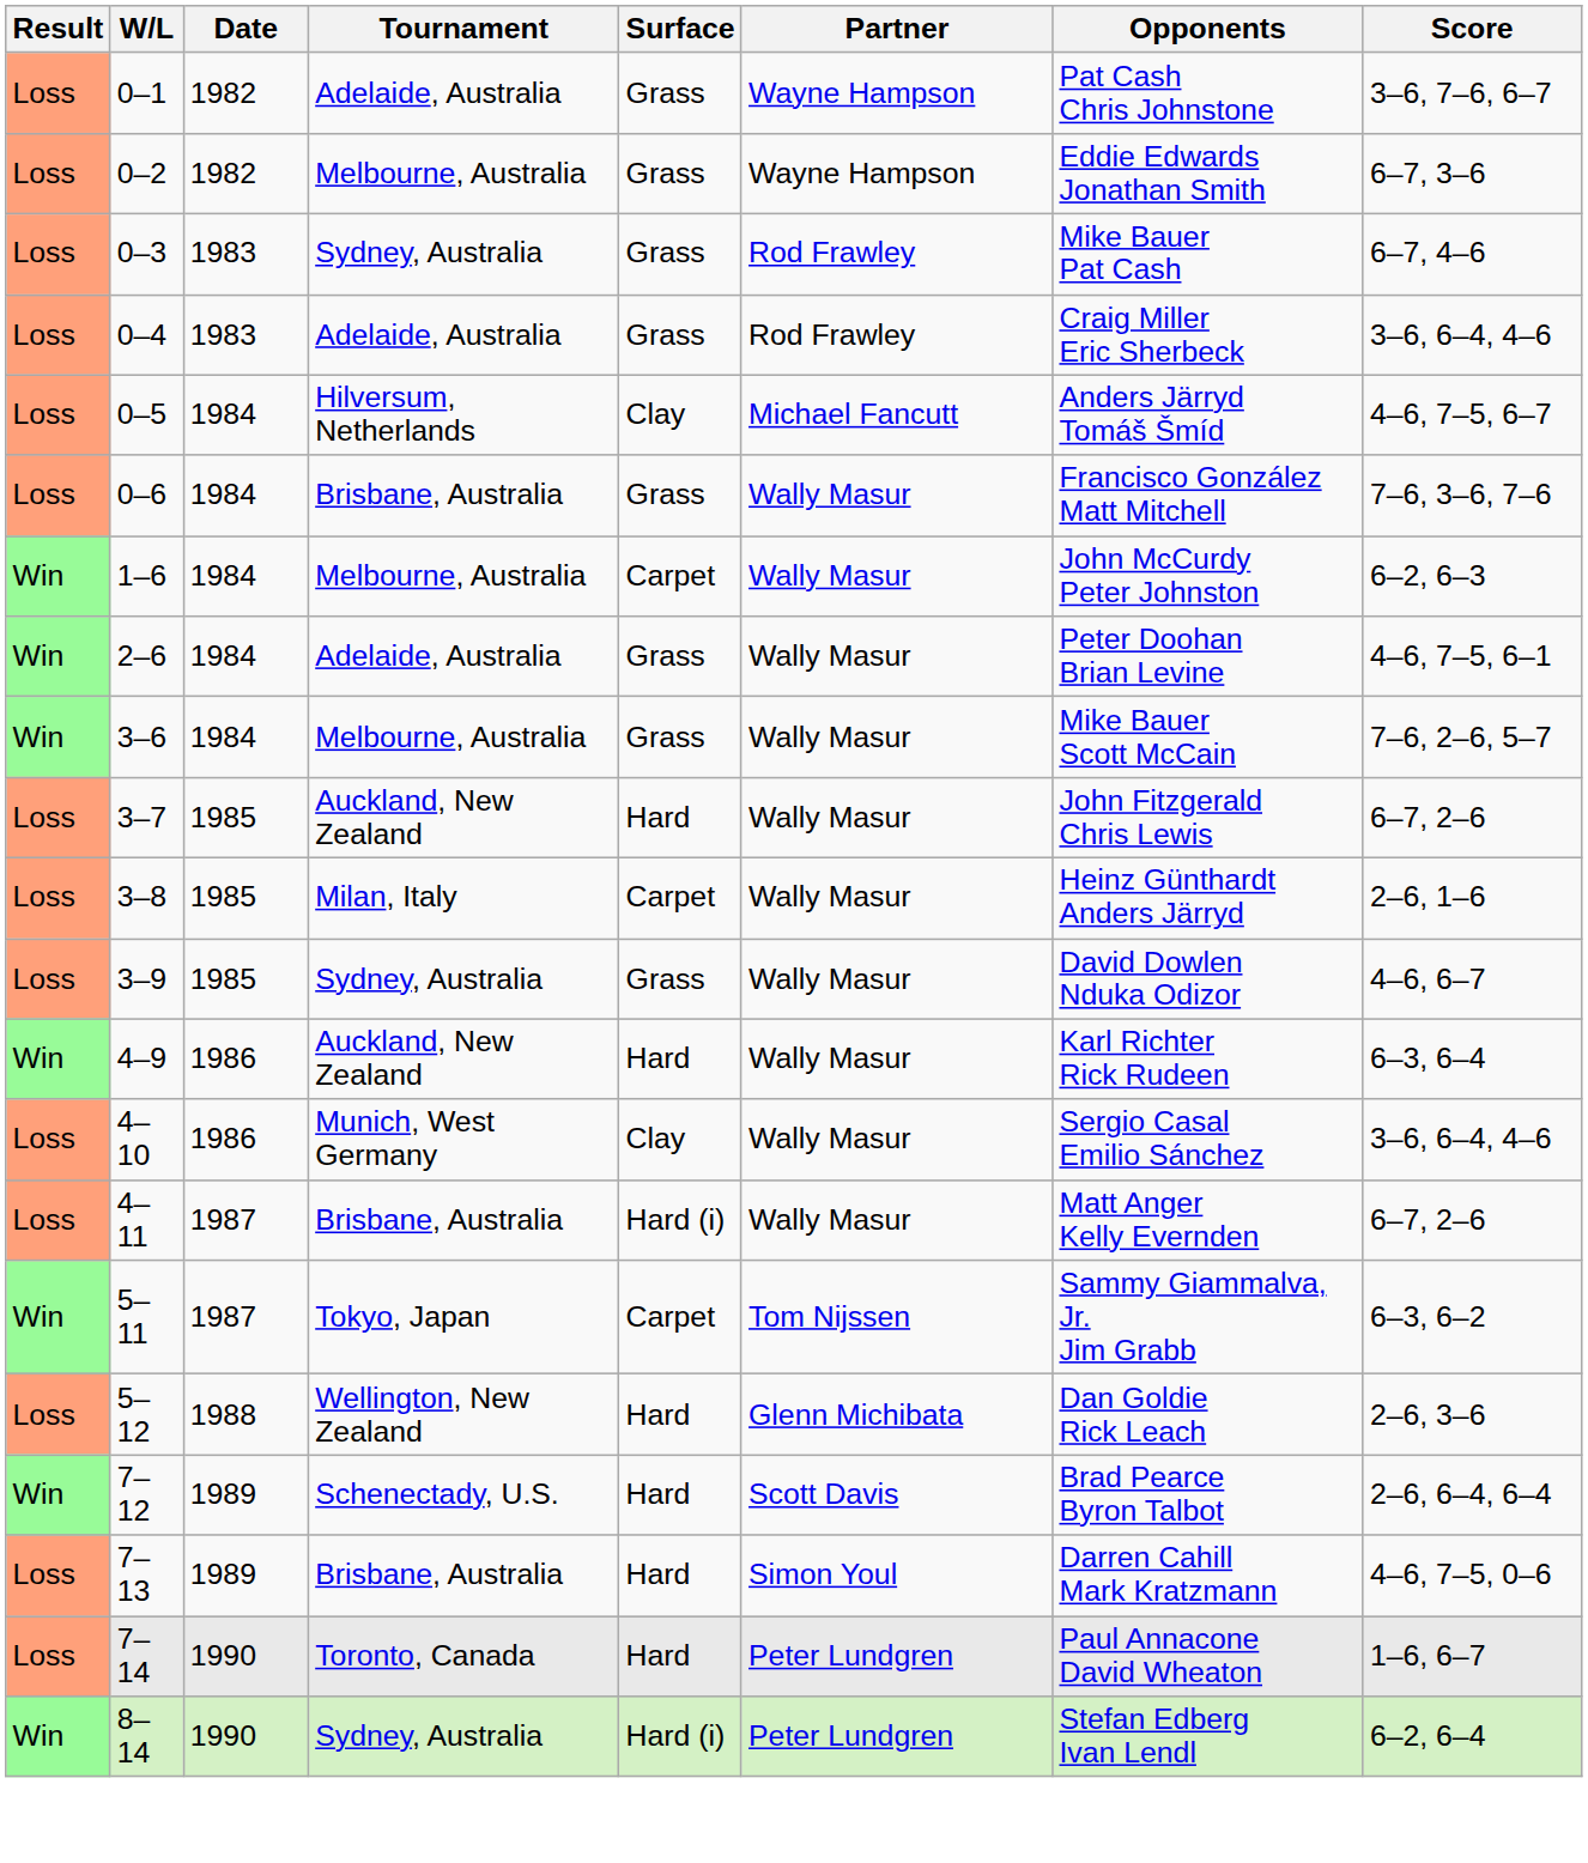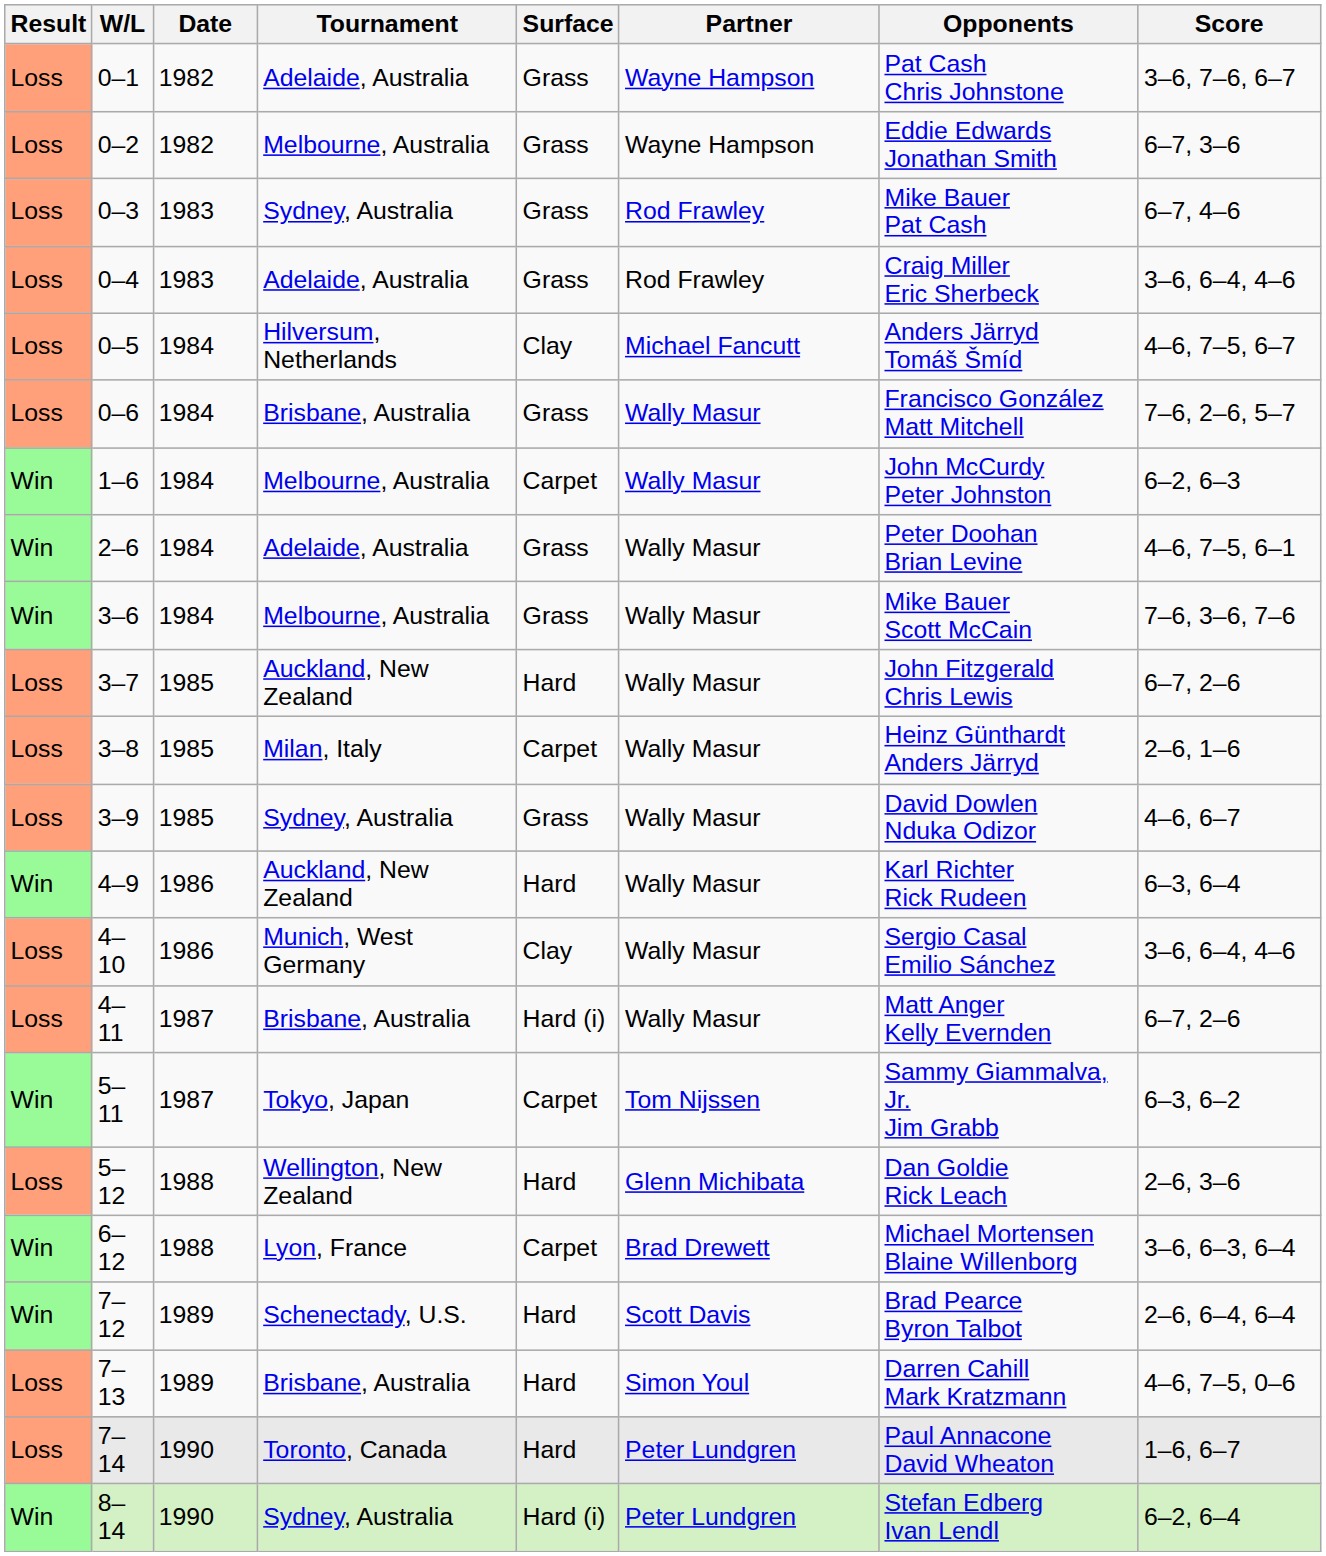0–6 | Score: 7–6, 3–6, 7–6 -> 7–6, 2–6, 5–7
3–6 | Score: 7–6, 2–6, 5–7 -> 7–6, 3–6, 7–6
+ row: Win | 6–12 | 1988 | Lyon, France | Carpet | Brad Drewett | Michael Mortensen Blaine Willenborg | 3–6, 6–3, 6–4
